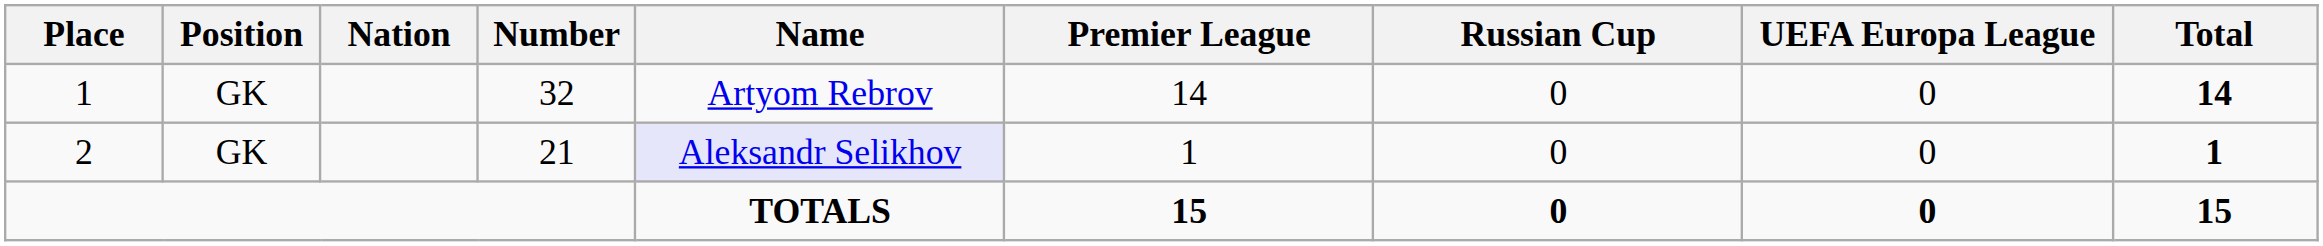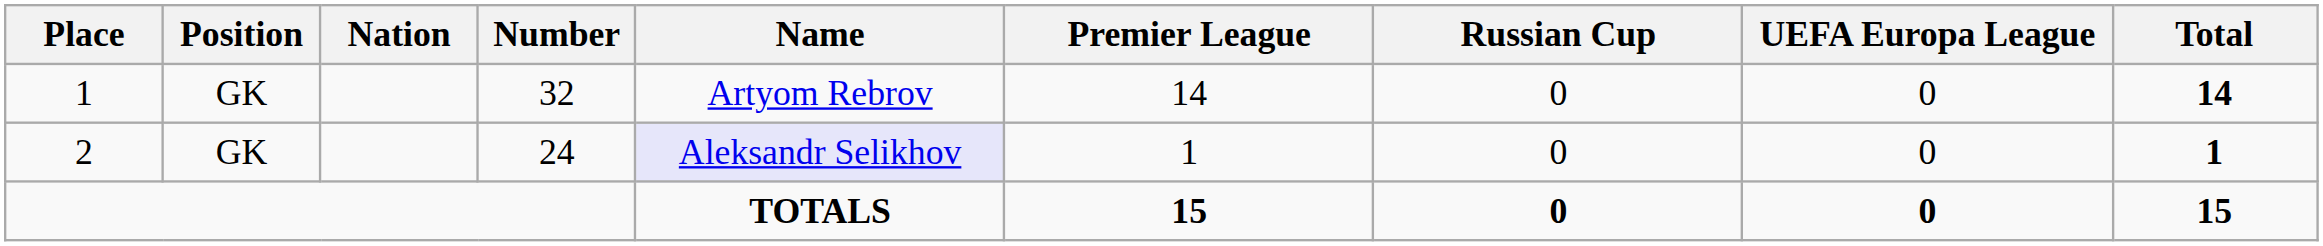2 | Number: 21 -> 24
